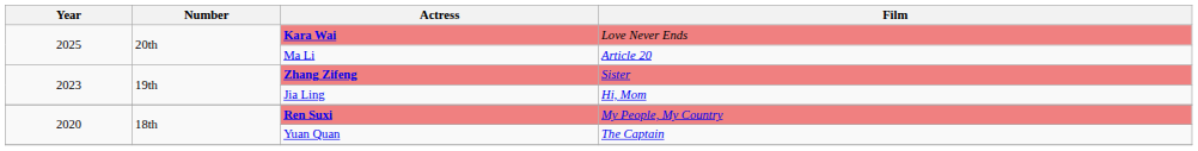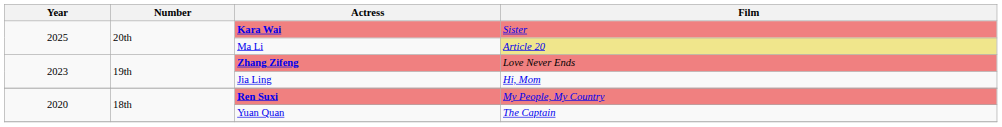Kara Wai | Film: Love Never Ends -> Sister
Ma Li | Film: no background -> khaki background
Zhang Zifeng | Film: Sister -> Love Never Ends
